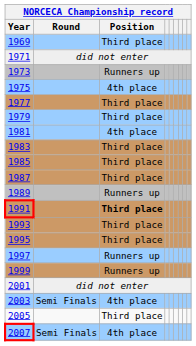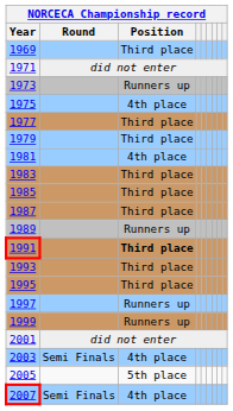2005 | Position: Third place -> 5th place
